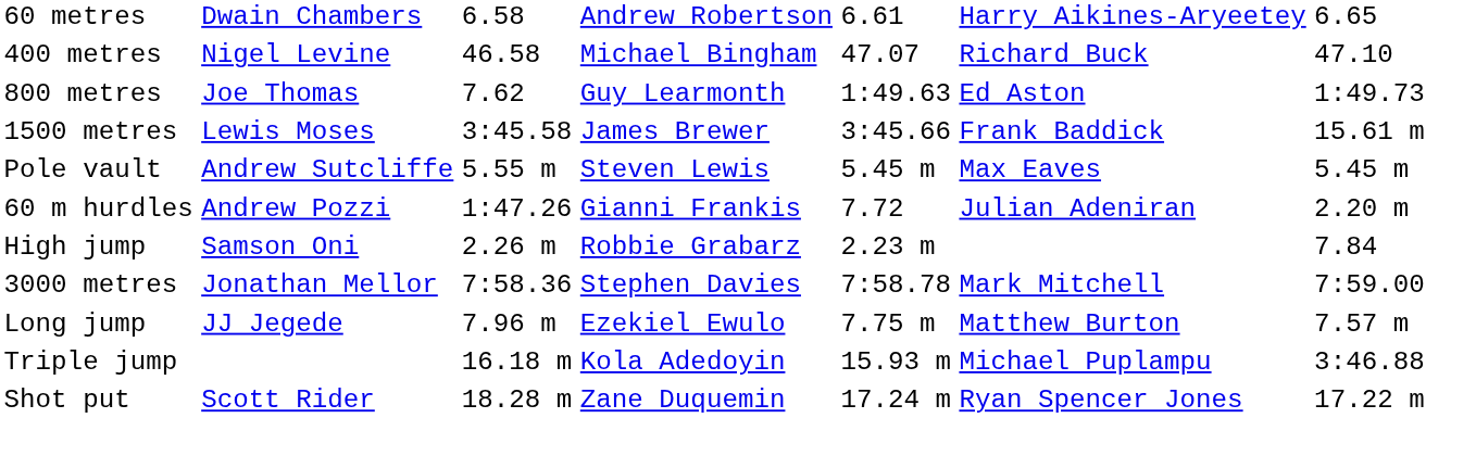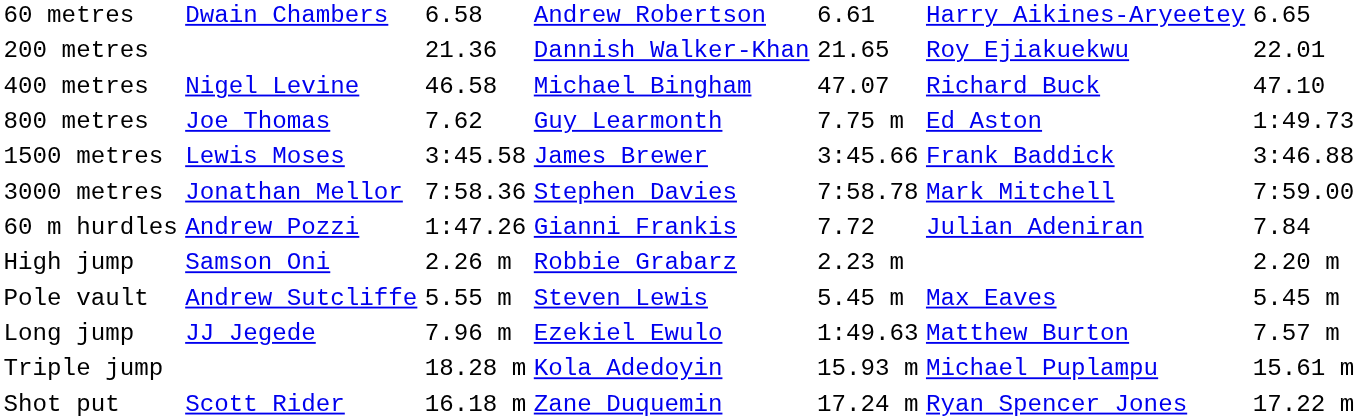+ row: 200 metres | 21.36 | Dannish Walker-Khan | 21.65 | Roy Ejiakuekwu | 22.01
800 metres | column 5: 1:49.63 -> 7.75 m
1500 metres | column 7: 15.61 m -> 3:46.88
rows swapped: 3000 metres <-> Pole vault
60 m hurdles | column 7: 2.20 m -> 7.84
High jump | column 7: 7.84 -> 2.20 m
Long jump | column 5: 7.75 m -> 1:49.63
Triple jump | column 3: 16.18 m -> 18.28 m
Triple jump | column 7: 3:46.88 -> 15.61 m
Shot put | column 3: 18.28 m -> 16.18 m
